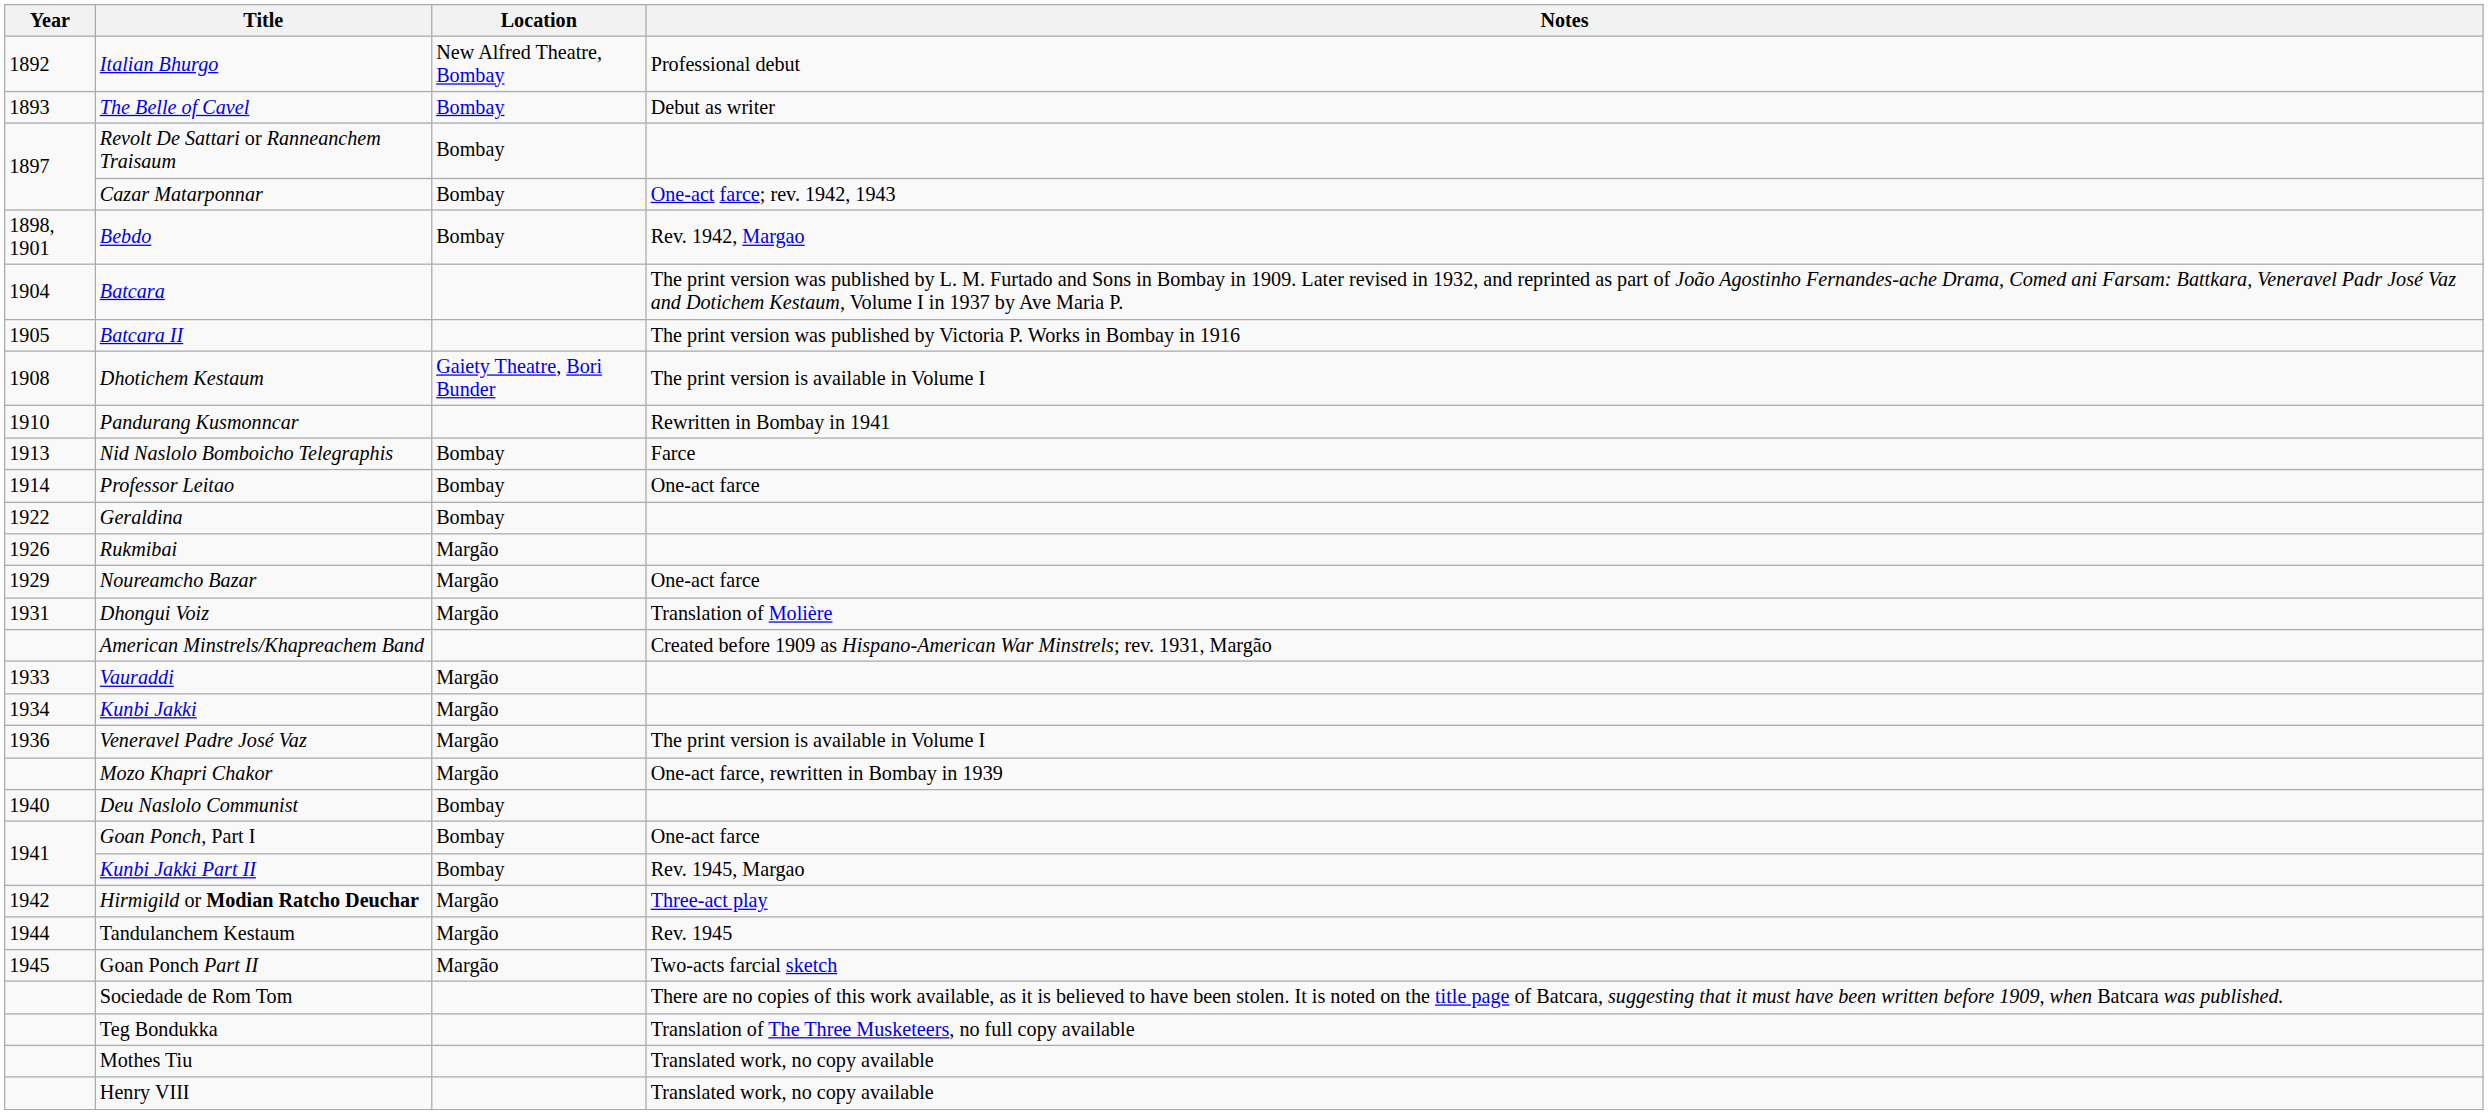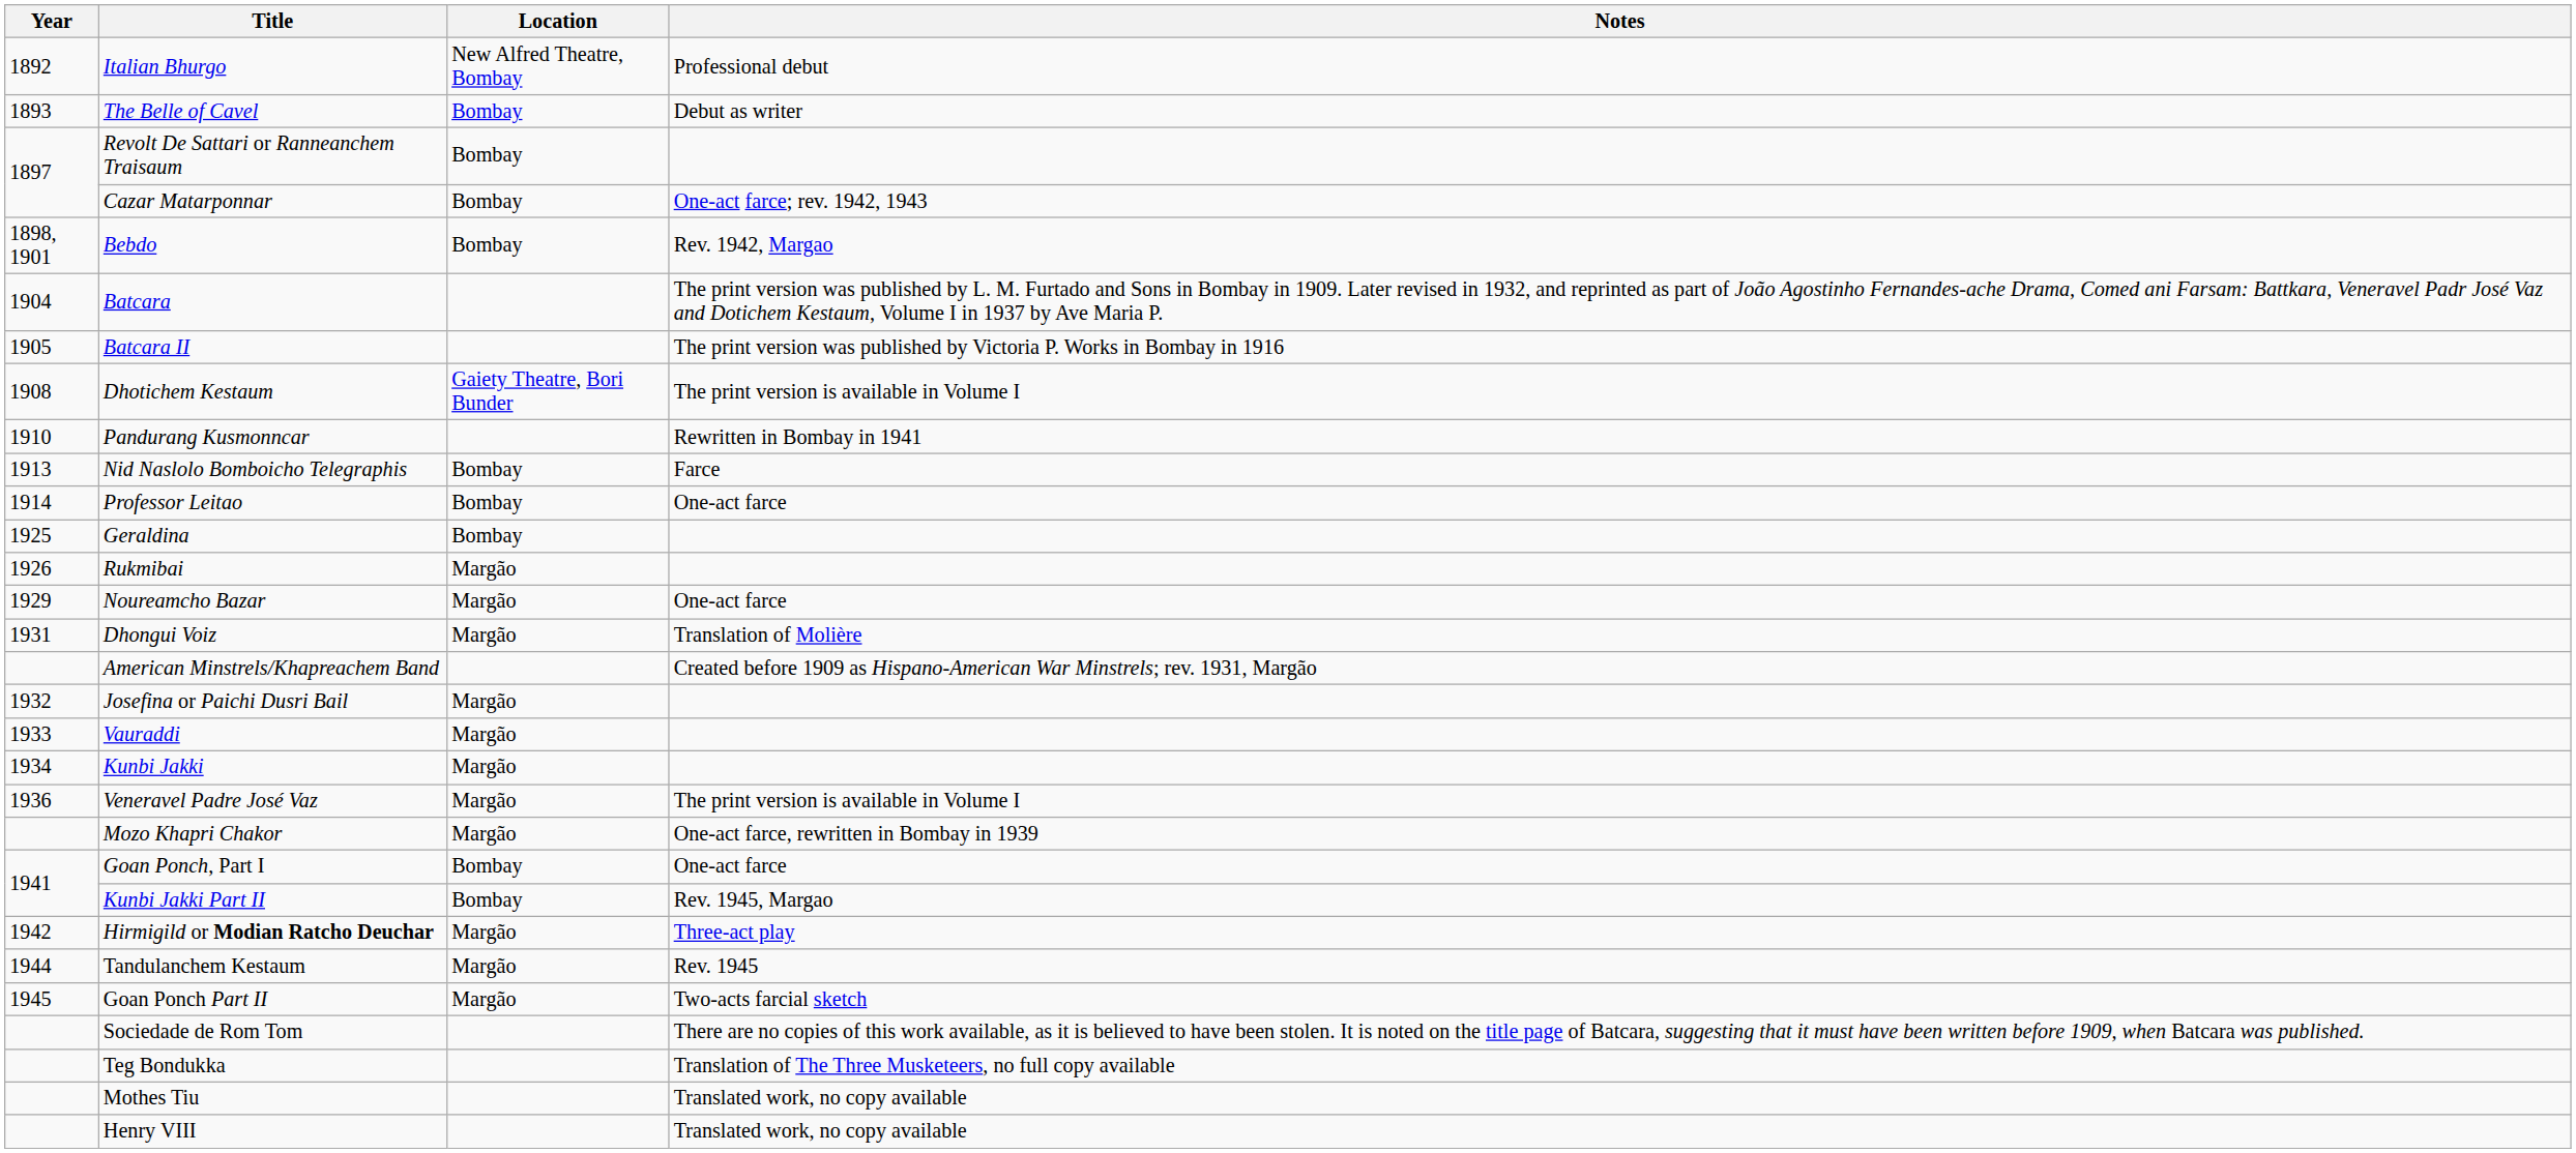Geraldina | Year: 1922 -> 1925
+ row: 1932 | Josefina or Paichi Dusri Bail | Margão
- row: 1940 | Deu Naslolo Communist | Bombay
